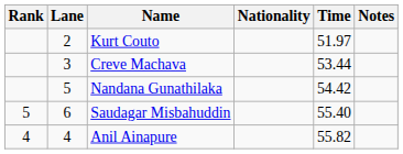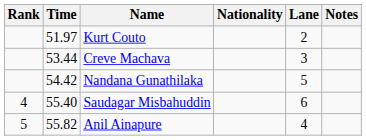columns swapped: Lane <-> Time
Saudagar Misbahuddin | Rank: 5 -> 4
Anil Ainapure | Rank: 4 -> 5
